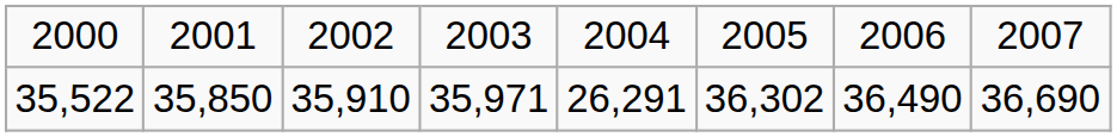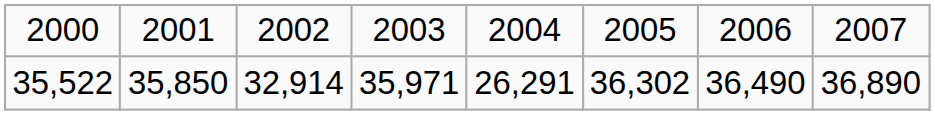35,522 | column 3: 35,910 -> 32,914
35,522 | column 8: 36,690 -> 36,890
